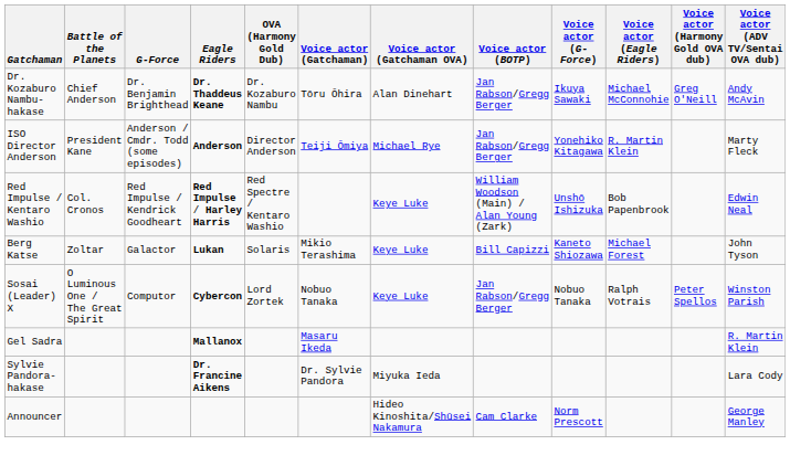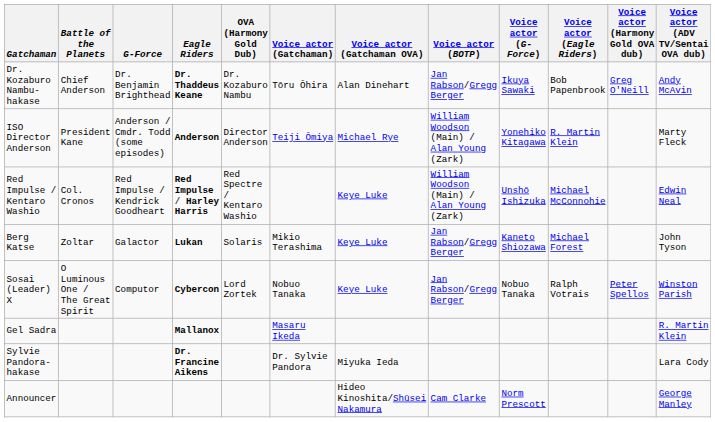Dr. Kozaburo Nambu-hakase | Voice actor (Eagle Riders): Michael McConnohie -> Bob Papenbrook
ISO Director Anderson | Voice actor (BOTP): Jan Rabson/Gregg Berger -> William Woodson (Main) / Alan Young (Zark)
Red Impulse / Kentaro Washio | Voice actor (Eagle Riders): Bob Papenbrook -> Michael McConnohie
Berg Katse | Voice actor (BOTP): Bill Capizzi -> Jan Rabson/Gregg Berger
